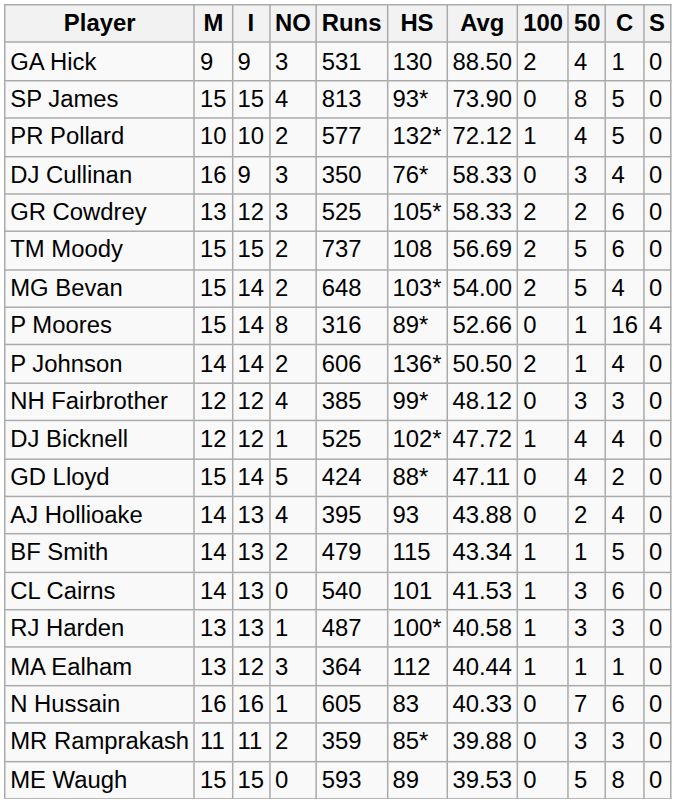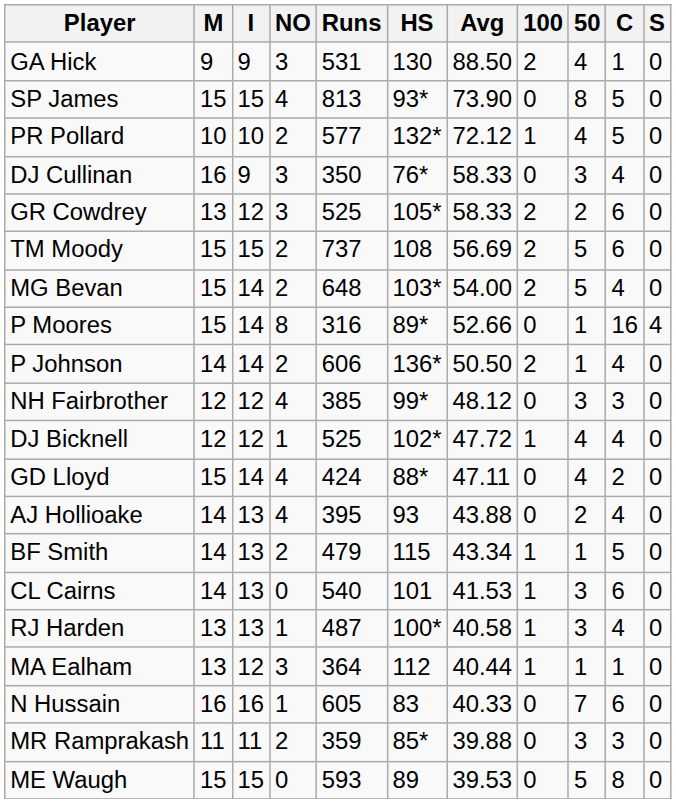GD Lloyd | NO: 5 -> 4
RJ Harden | C: 3 -> 4
